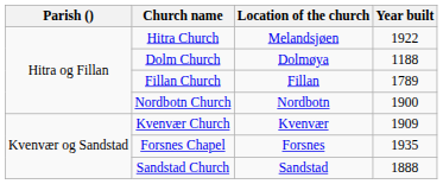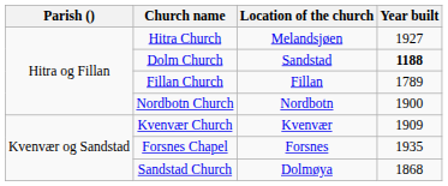Hitra Church | Year built: 1922 -> 1927
Dolm Church | Location of the church: Dolmøya -> Sandstad
Dolm Church | Year built: normal -> bold
Sandstad Church | Location of the church: Sandstad -> Dolmøya
Sandstad Church | Year built: 1888 -> 1868
